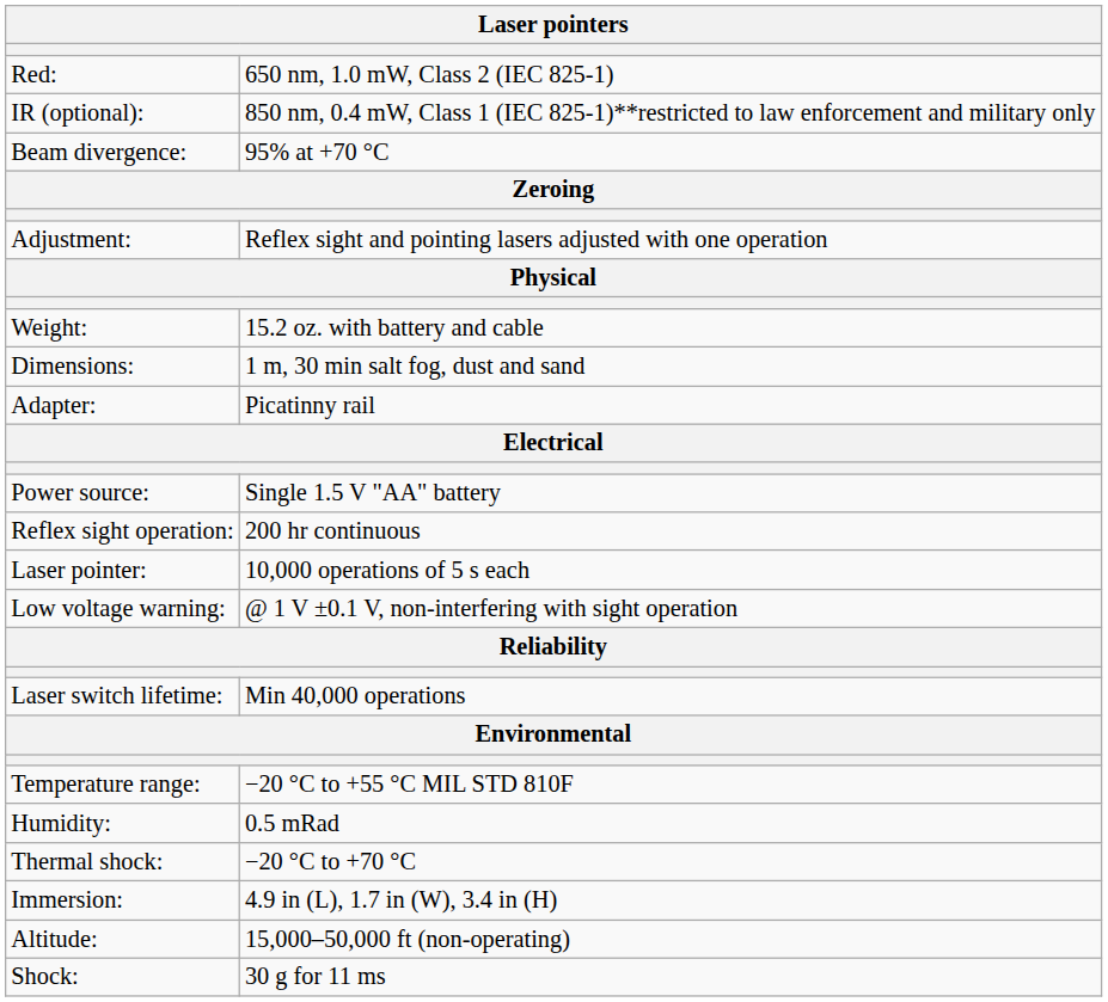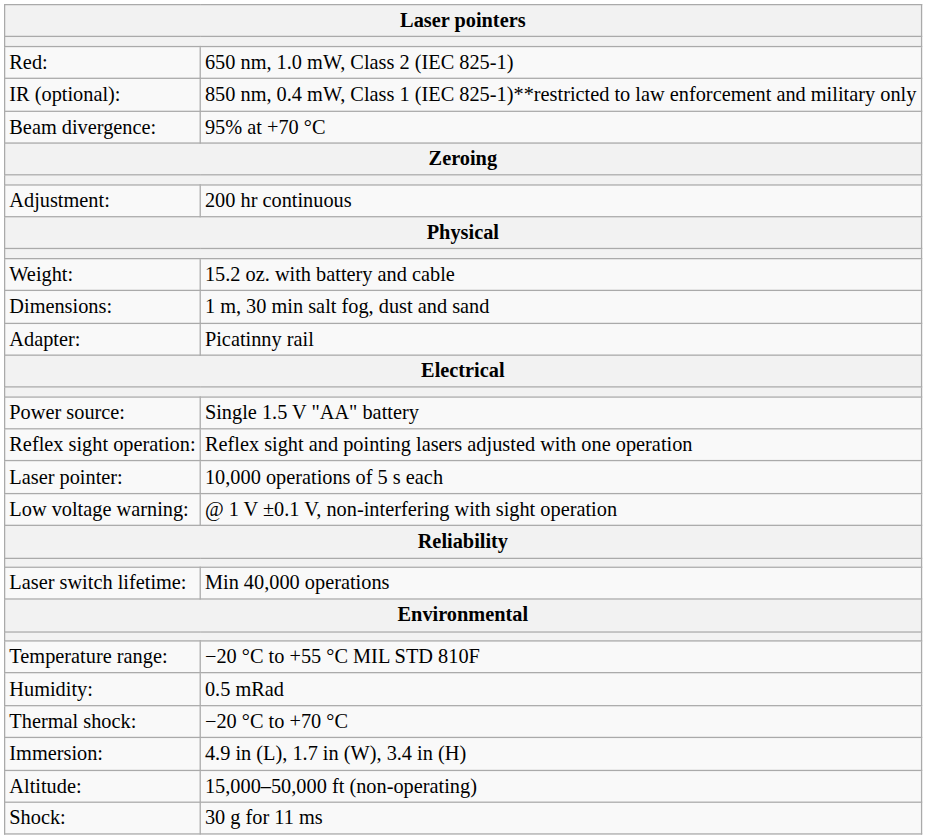Adjustment: | column 2: Reflex sight and pointing lasers adjusted with one operation -> 200 hr continuous
Reflex sight operation: | column 2: 200 hr continuous -> Reflex sight and pointing lasers adjusted with one operation
